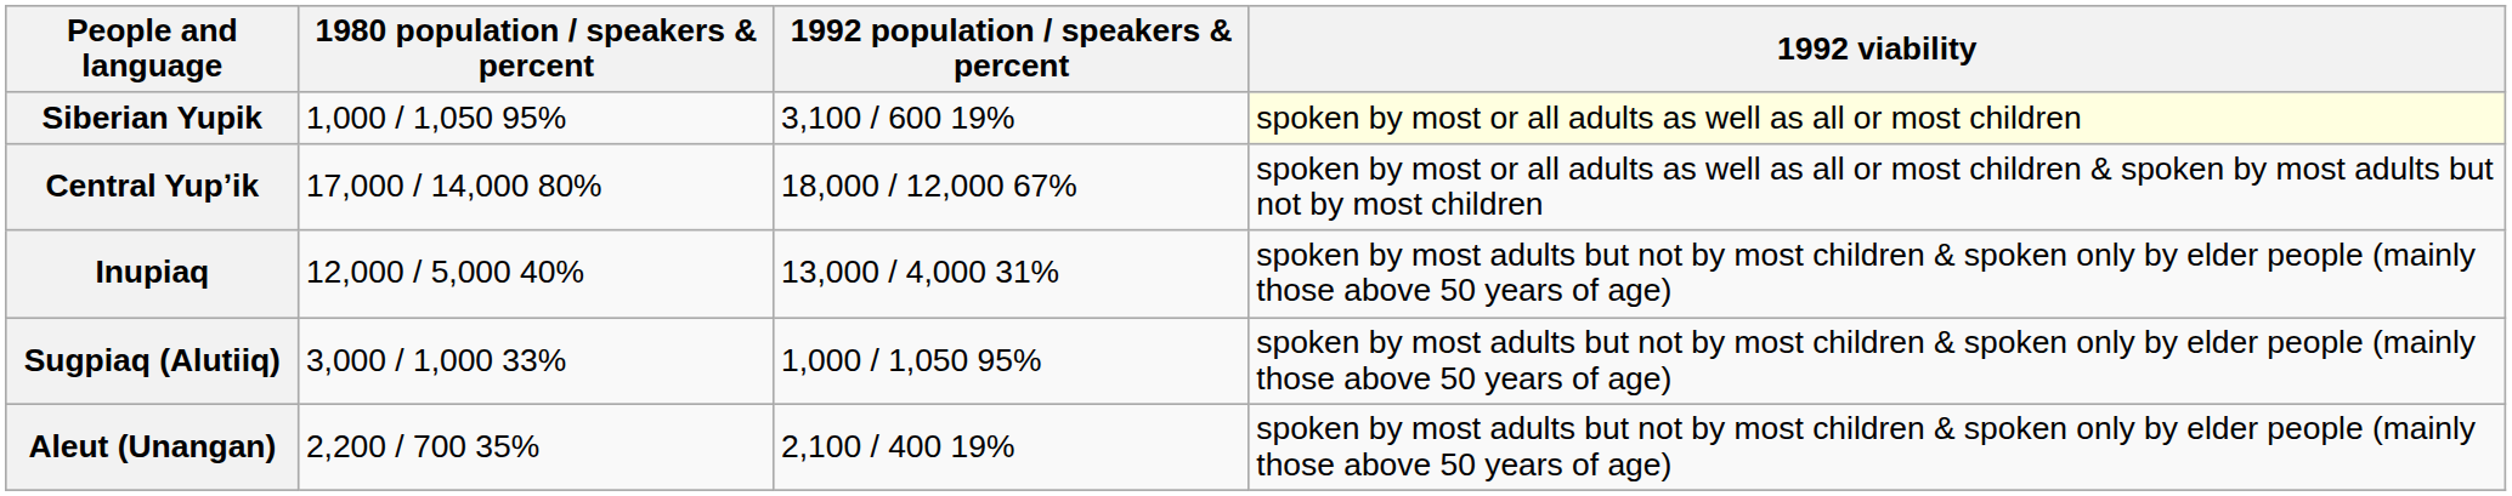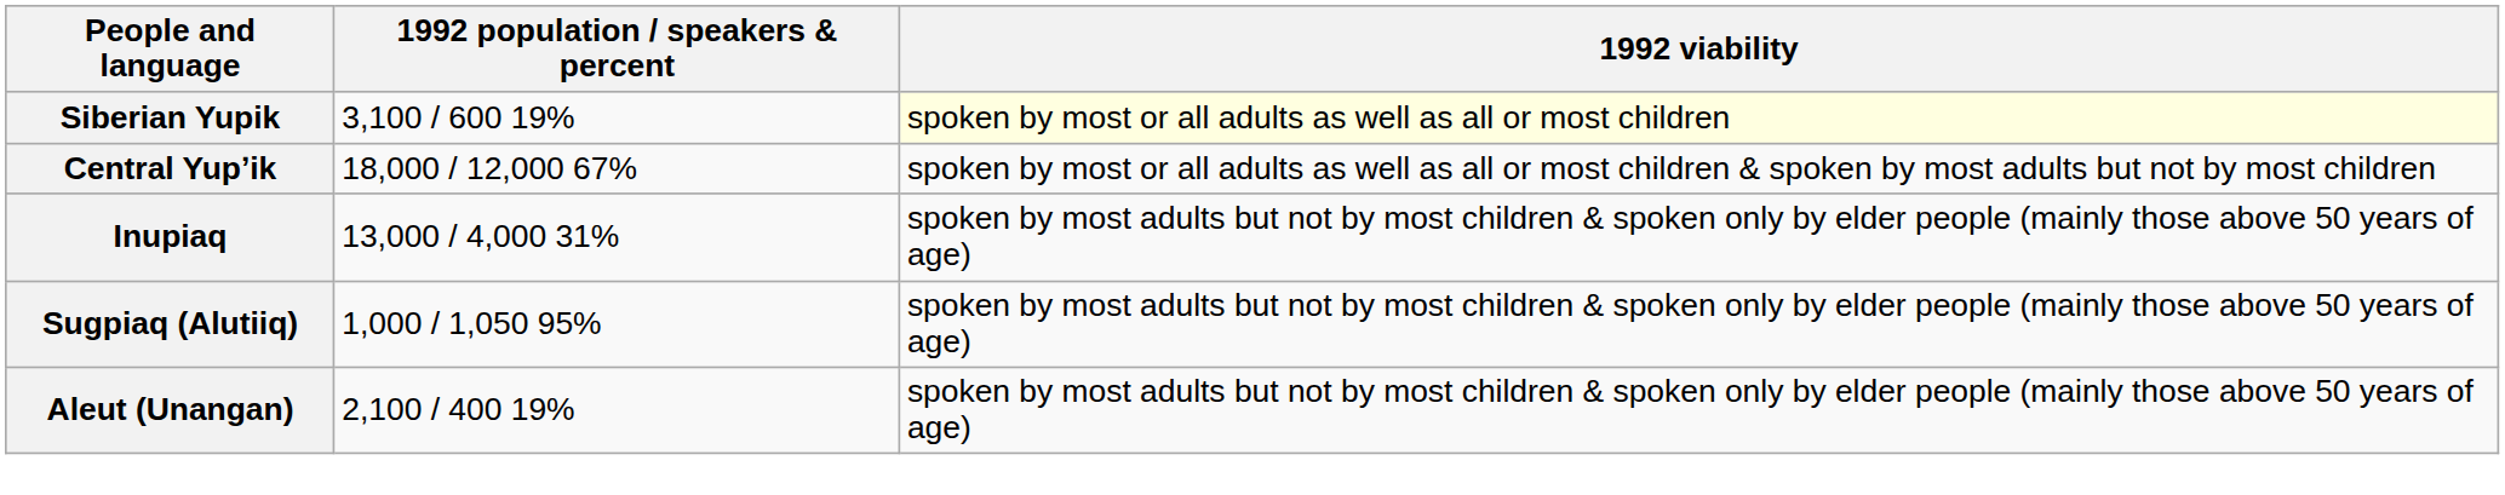- column: 1980 population / speakers & percent | 1,000 / 1,050 95% | 17,000 / 14,000 80% | 12,000 / 5,000 40% | 3,000 / 1,000 33% | 2,200 / 700 35%
